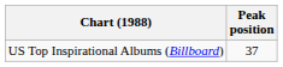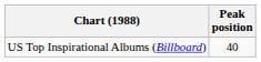US Top Inspirational Albums (Billboard) | Peak position: 37 -> 40
